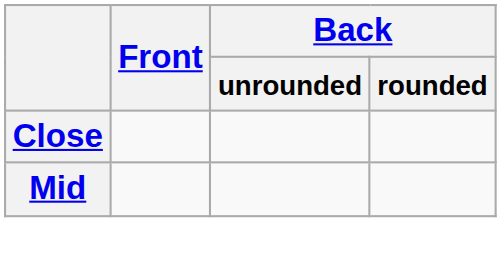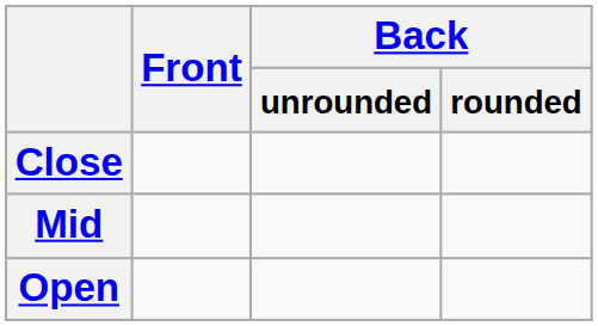+ row: Open
